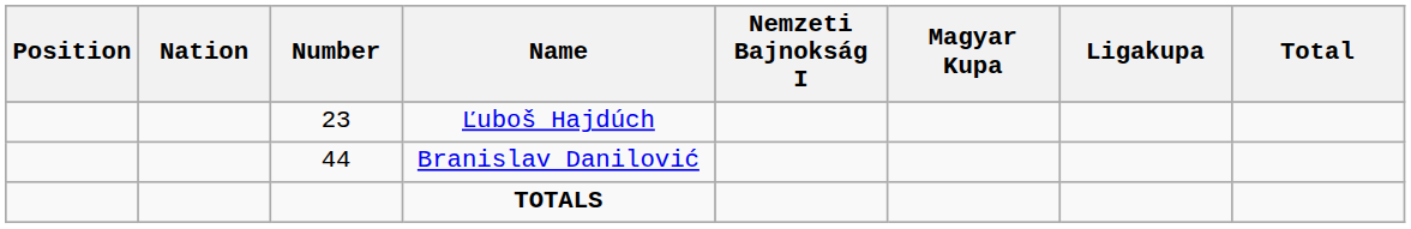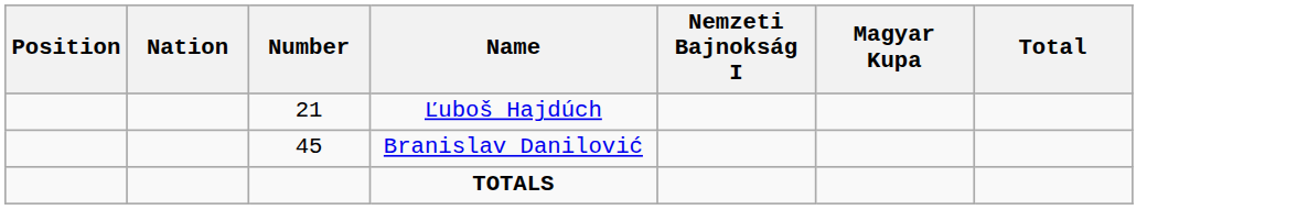- column: Ligakupa
Ľuboš Hajdúch | Number: 23 -> 21
Branislav Danilović | Number: 44 -> 45
